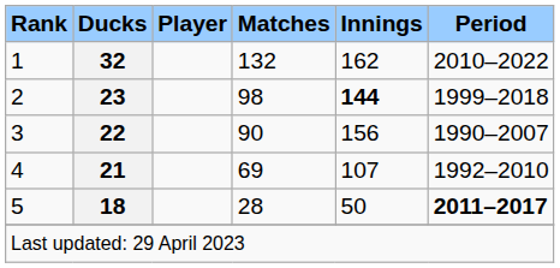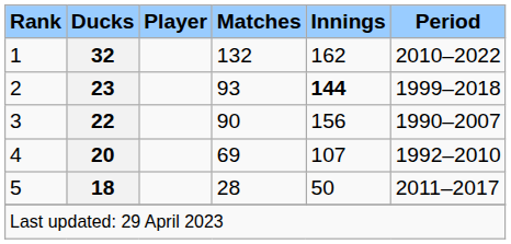2 | Matches: 98 -> 93
4 | Ducks: 21 -> 20
5 | Period: bold -> normal
